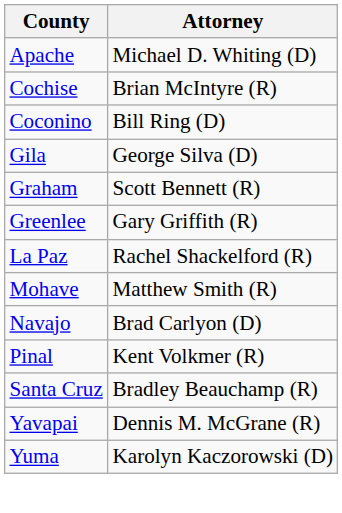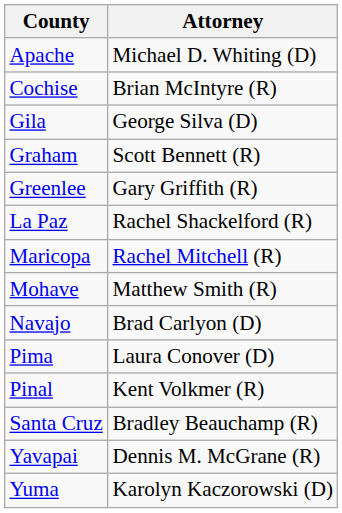- row: Coconino | Bill Ring (D)
+ row: Maricopa | Rachel Mitchell (R)
+ row: Pima | Laura Conover (D)
